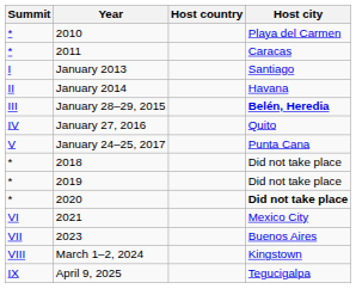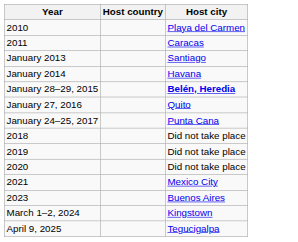- column: Summit | * | * | I | II | III | IV | V | * | * | * | VI | VII | VIII | IX
2020 | Host city: bold -> normal
